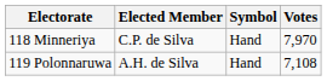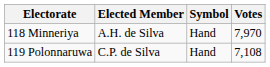118 Minneriya | Elected Member: C.P. de Silva -> A.H. de Silva
119 Polonnaruwa | Elected Member: A.H. de Silva -> C.P. de Silva
